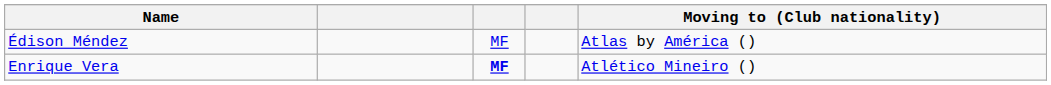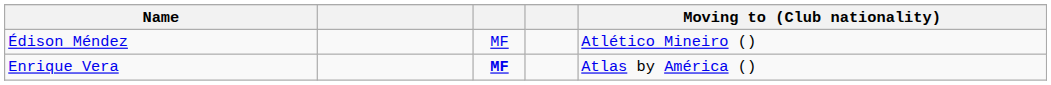Édison Méndez | Moving to (Club nationality): Atlas by América () -> Atlético Mineiro ()
Enrique Vera | Moving to (Club nationality): Atlético Mineiro () -> Atlas by América ()
